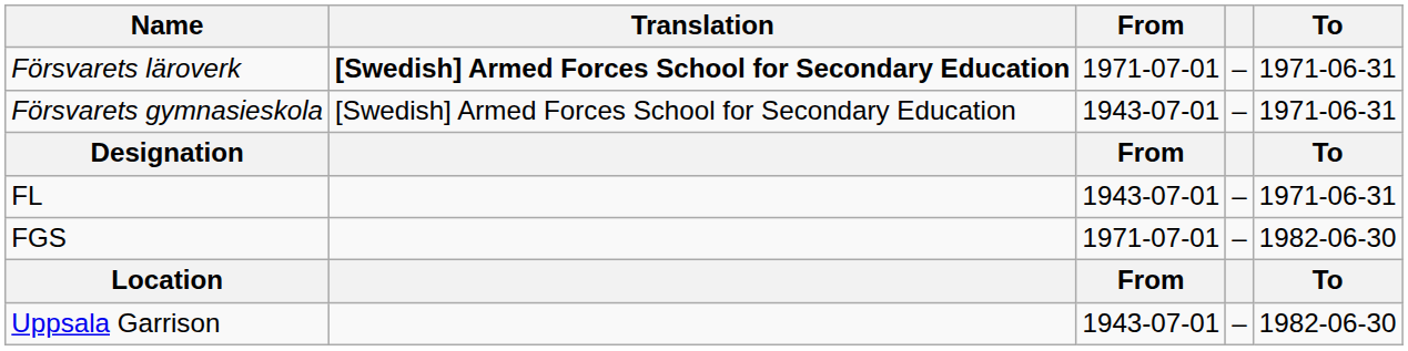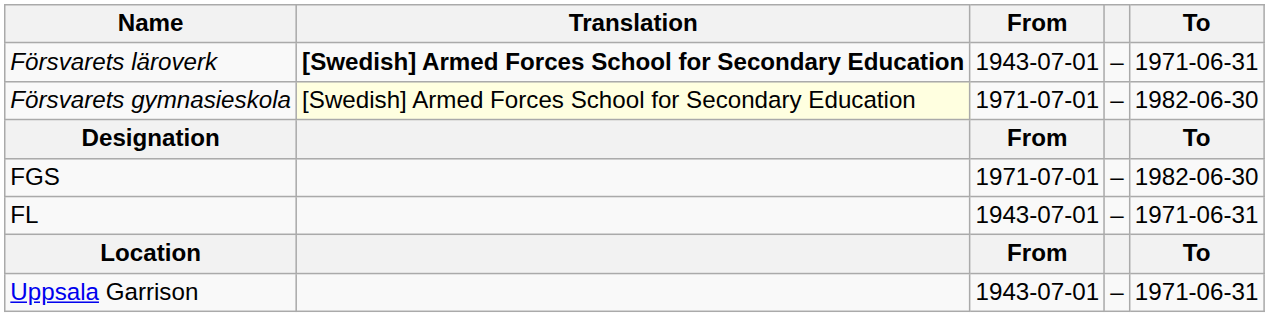Försvarets läroverk | From: 1971-07-01 -> 1943-07-01
Försvarets gymnasieskola | Translation: no background -> lightyellow background
Försvarets gymnasieskola | From: 1943-07-01 -> 1971-07-01
Försvarets gymnasieskola | To: 1971-06-31 -> 1982-06-30
rows swapped: FL <-> FGS
Uppsala Garrison | To: 1982-06-30 -> 1971-06-31
